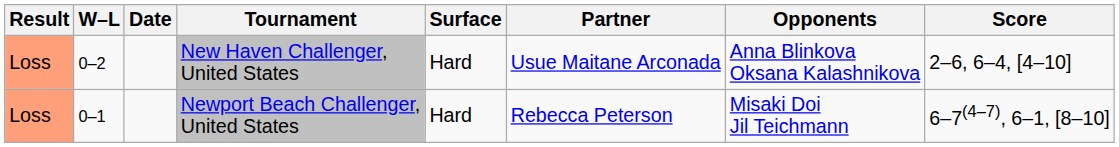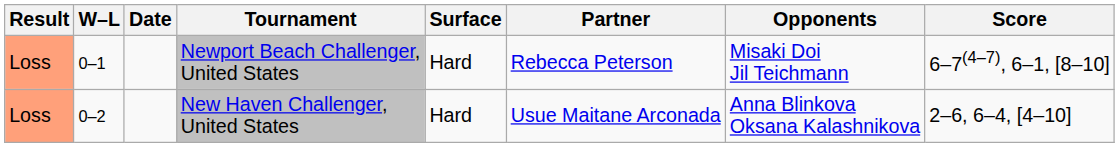rows swapped: Newport Beach Challenger, United States <-> New Haven Challenger, United States
